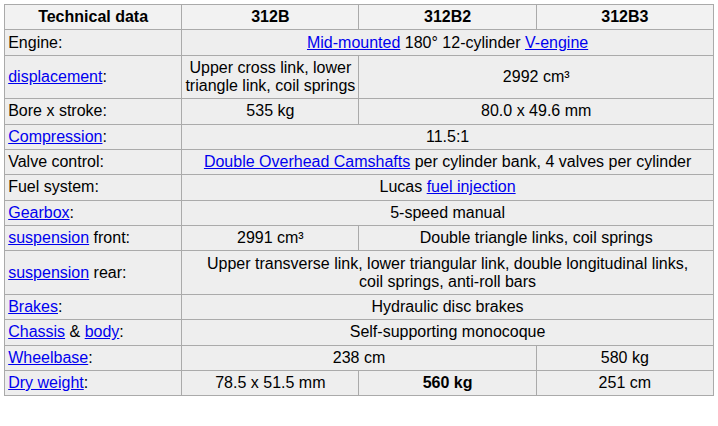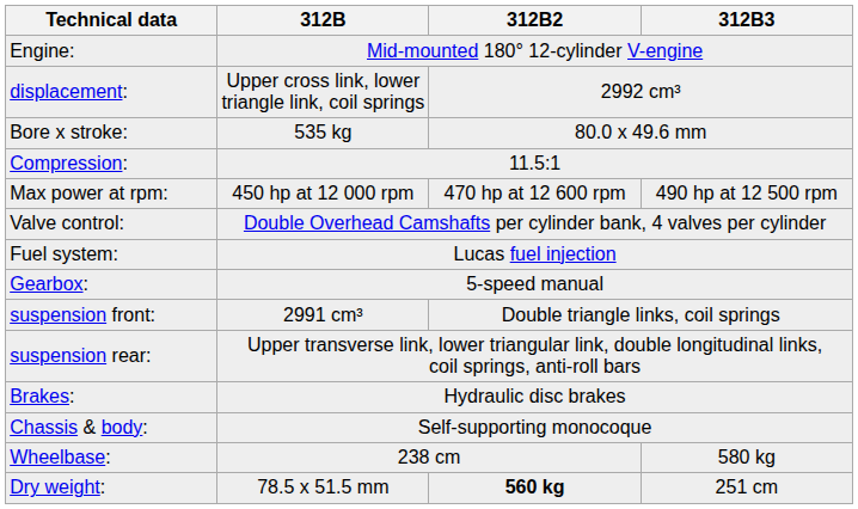+ row: Max power at rpm: | 450 hp at 12 000 rpm | 470 hp at 12 600 rpm | 490 hp at 12 500 rpm
